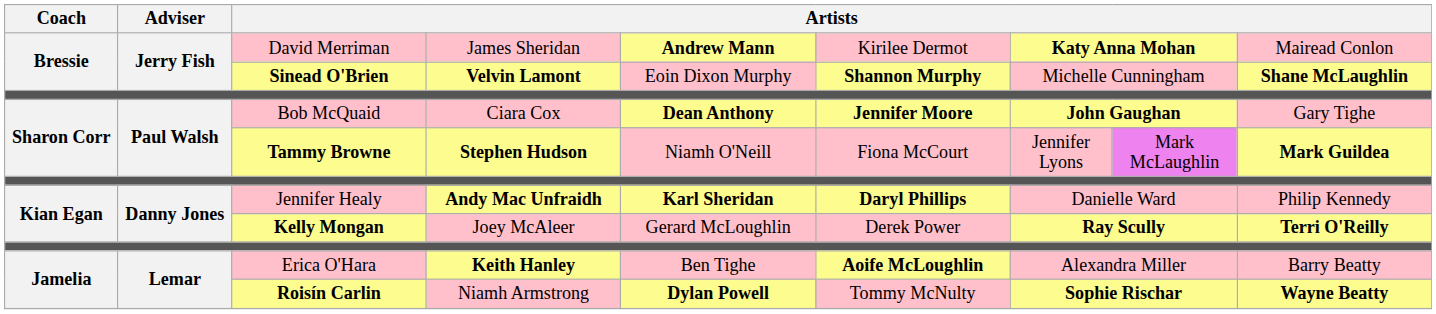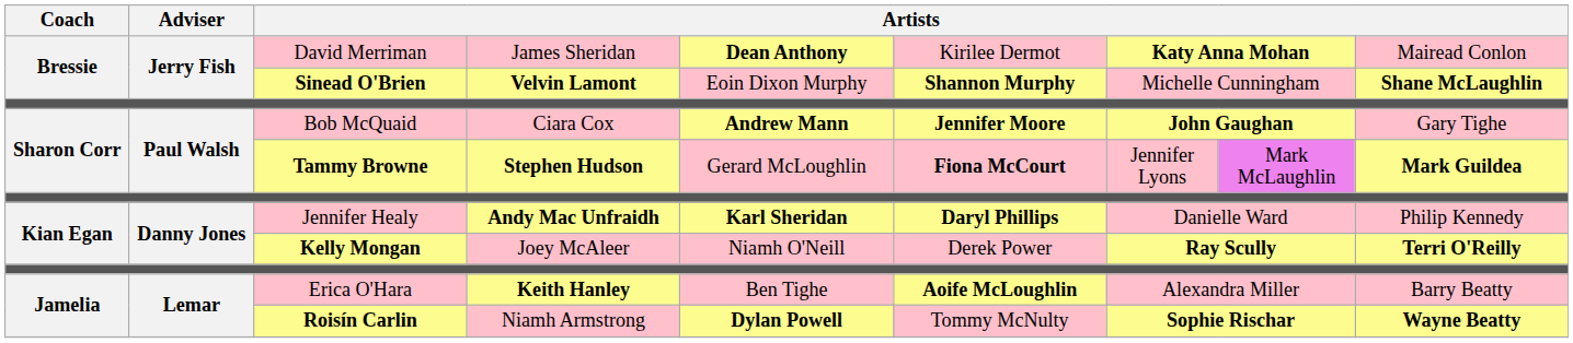David Merriman | column 5: Andrew Mann -> Dean Anthony
Bob McQuaid | column 5: Dean Anthony -> Andrew Mann
Tammy Browne | column 5: Niamh O'Neill -> Gerard McLoughlin
Tammy Browne | column 6: normal -> bold
Kelly Mongan | column 5: Gerard McLoughlin -> Niamh O'Neill
